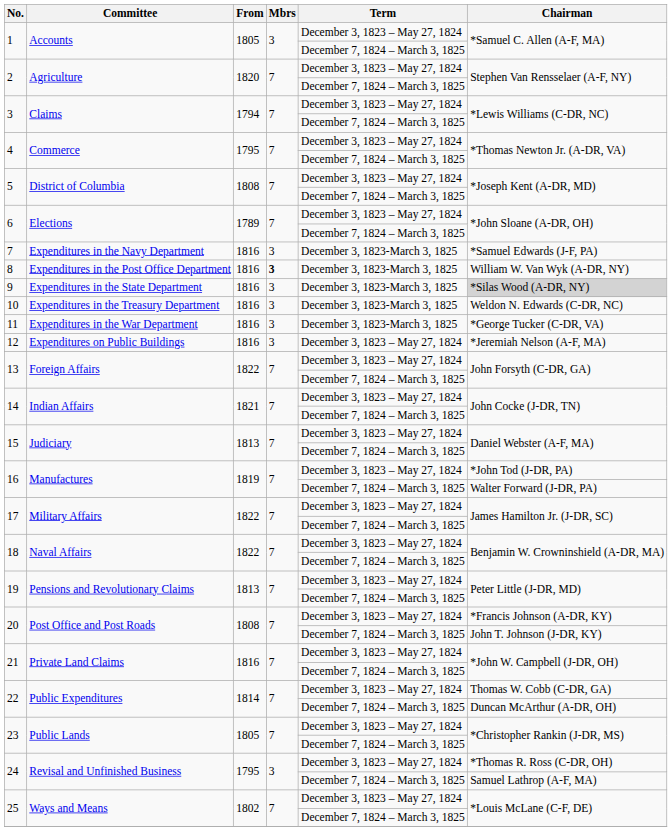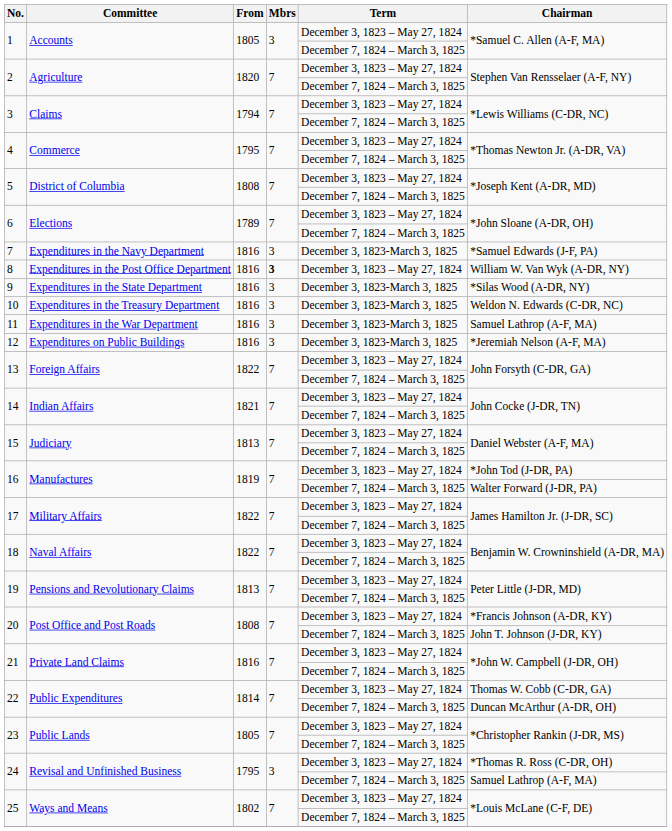8 | Term: December 3, 1823-March 3, 1825 -> December 3, 1823 – May 27, 1824
9 | Chairman: lightgrey background -> no background
11 | Chairman: *George Tucker (C-DR, VA) -> Samuel Lathrop (A-F, MA)
12 | Term: December 3, 1823 – May 27, 1824 -> December 3, 1823-March 3, 1825
